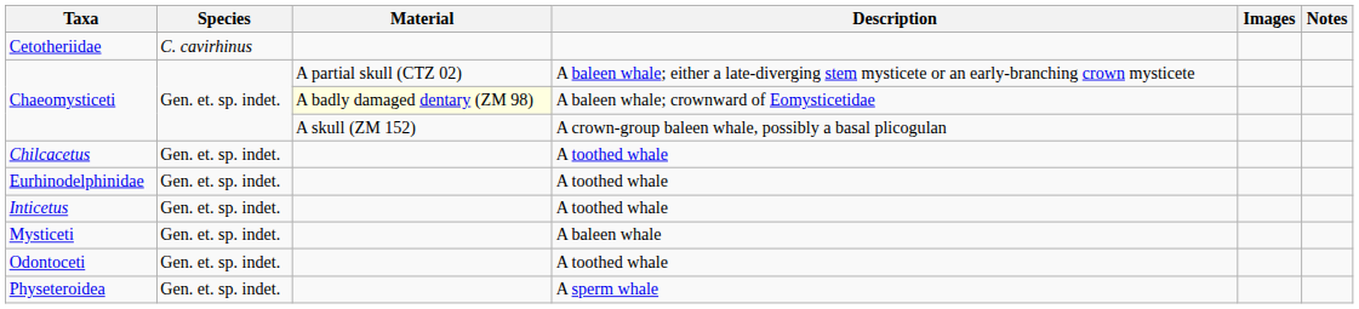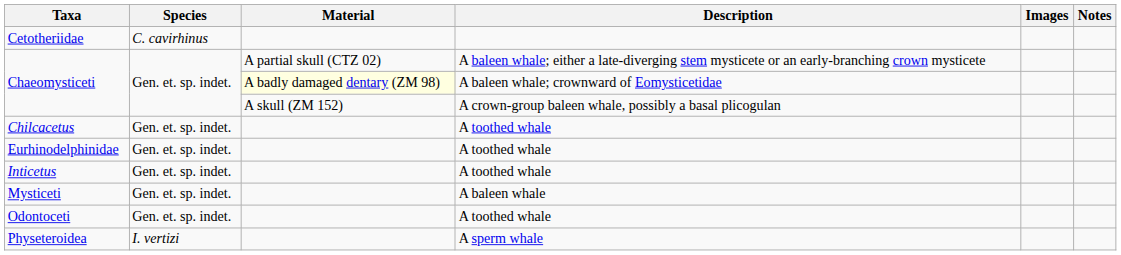Physeteroidea | Species: Gen. et. sp. indet. -> I. vertizi
